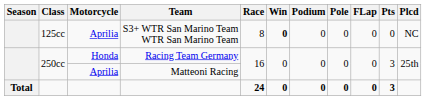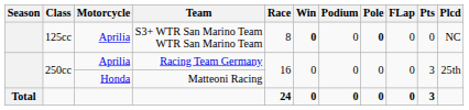S3+ WTR San Marino Team WTR San Marino Team | Pole: normal -> bold
Racing Team Germany | Motorcycle: Honda -> Aprilia
Matteoni Racing | Motorcycle: Aprilia -> Honda
